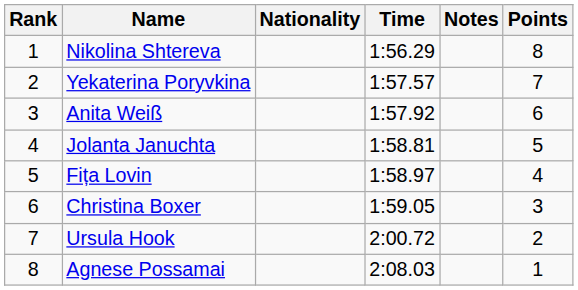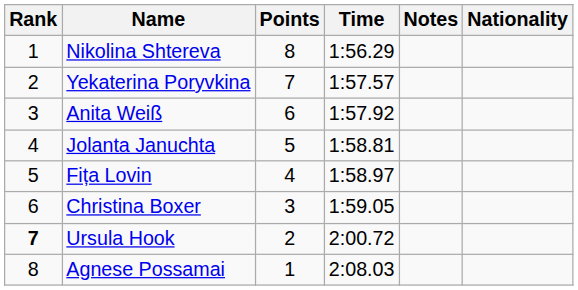columns swapped: Nationality <-> Points
Ursula Hook | Rank: normal -> bold
